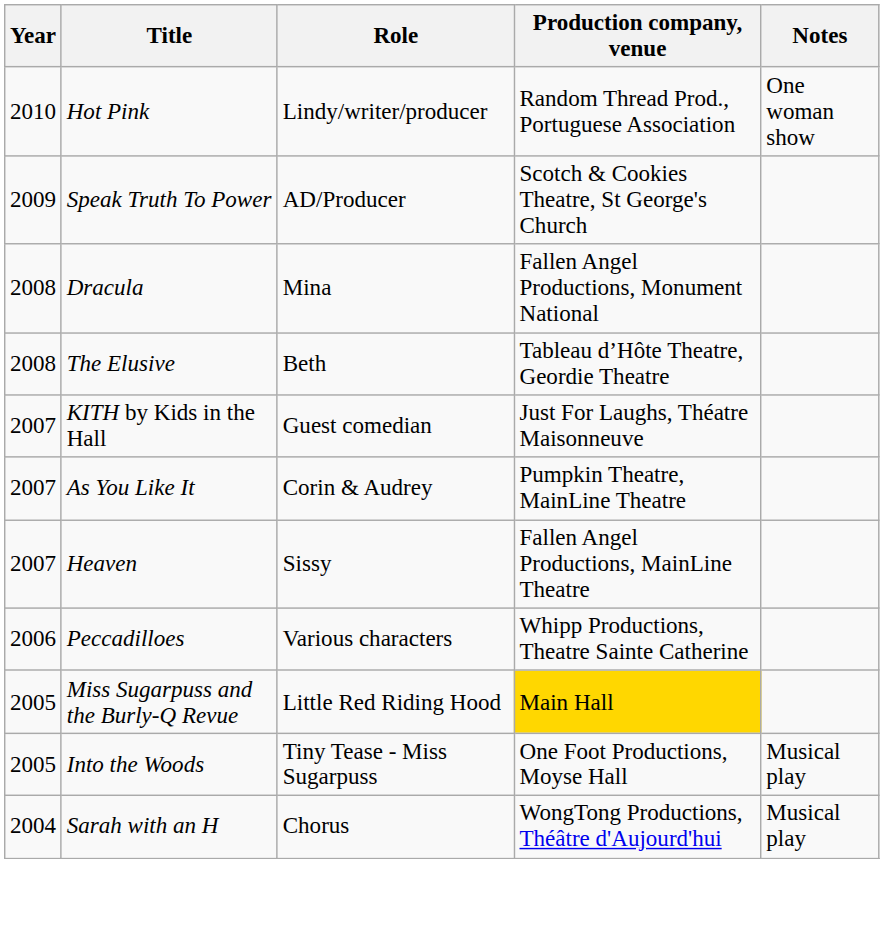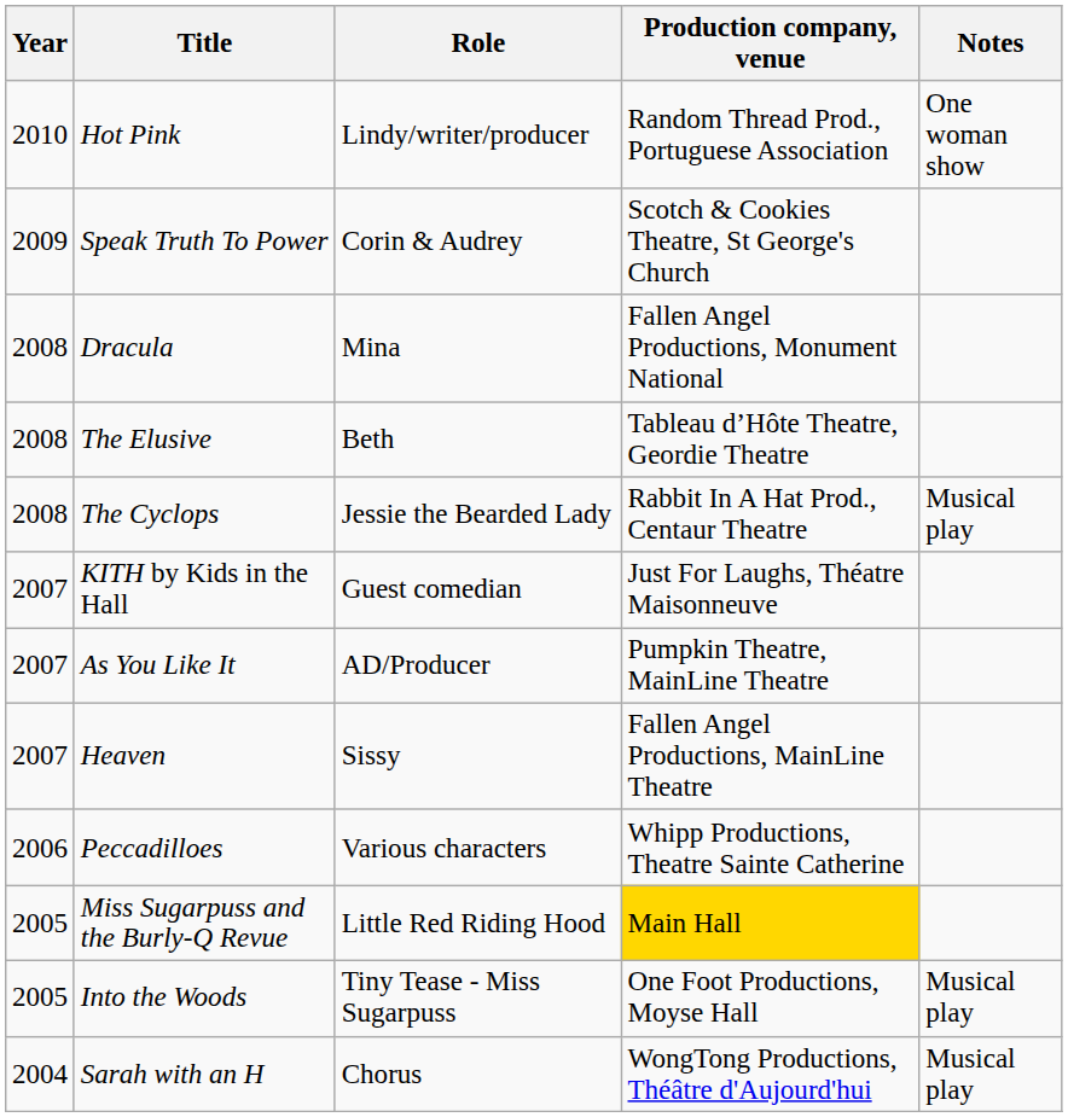Speak Truth To Power | Role: AD/Producer -> Corin & Audrey
+ row: 2008 | The Cyclops | Jessie the Bearded Lady | Rabbit In A Hat Prod., Centaur Theatre | Musical play
As You Like It | Role: Corin & Audrey -> AD/Producer
